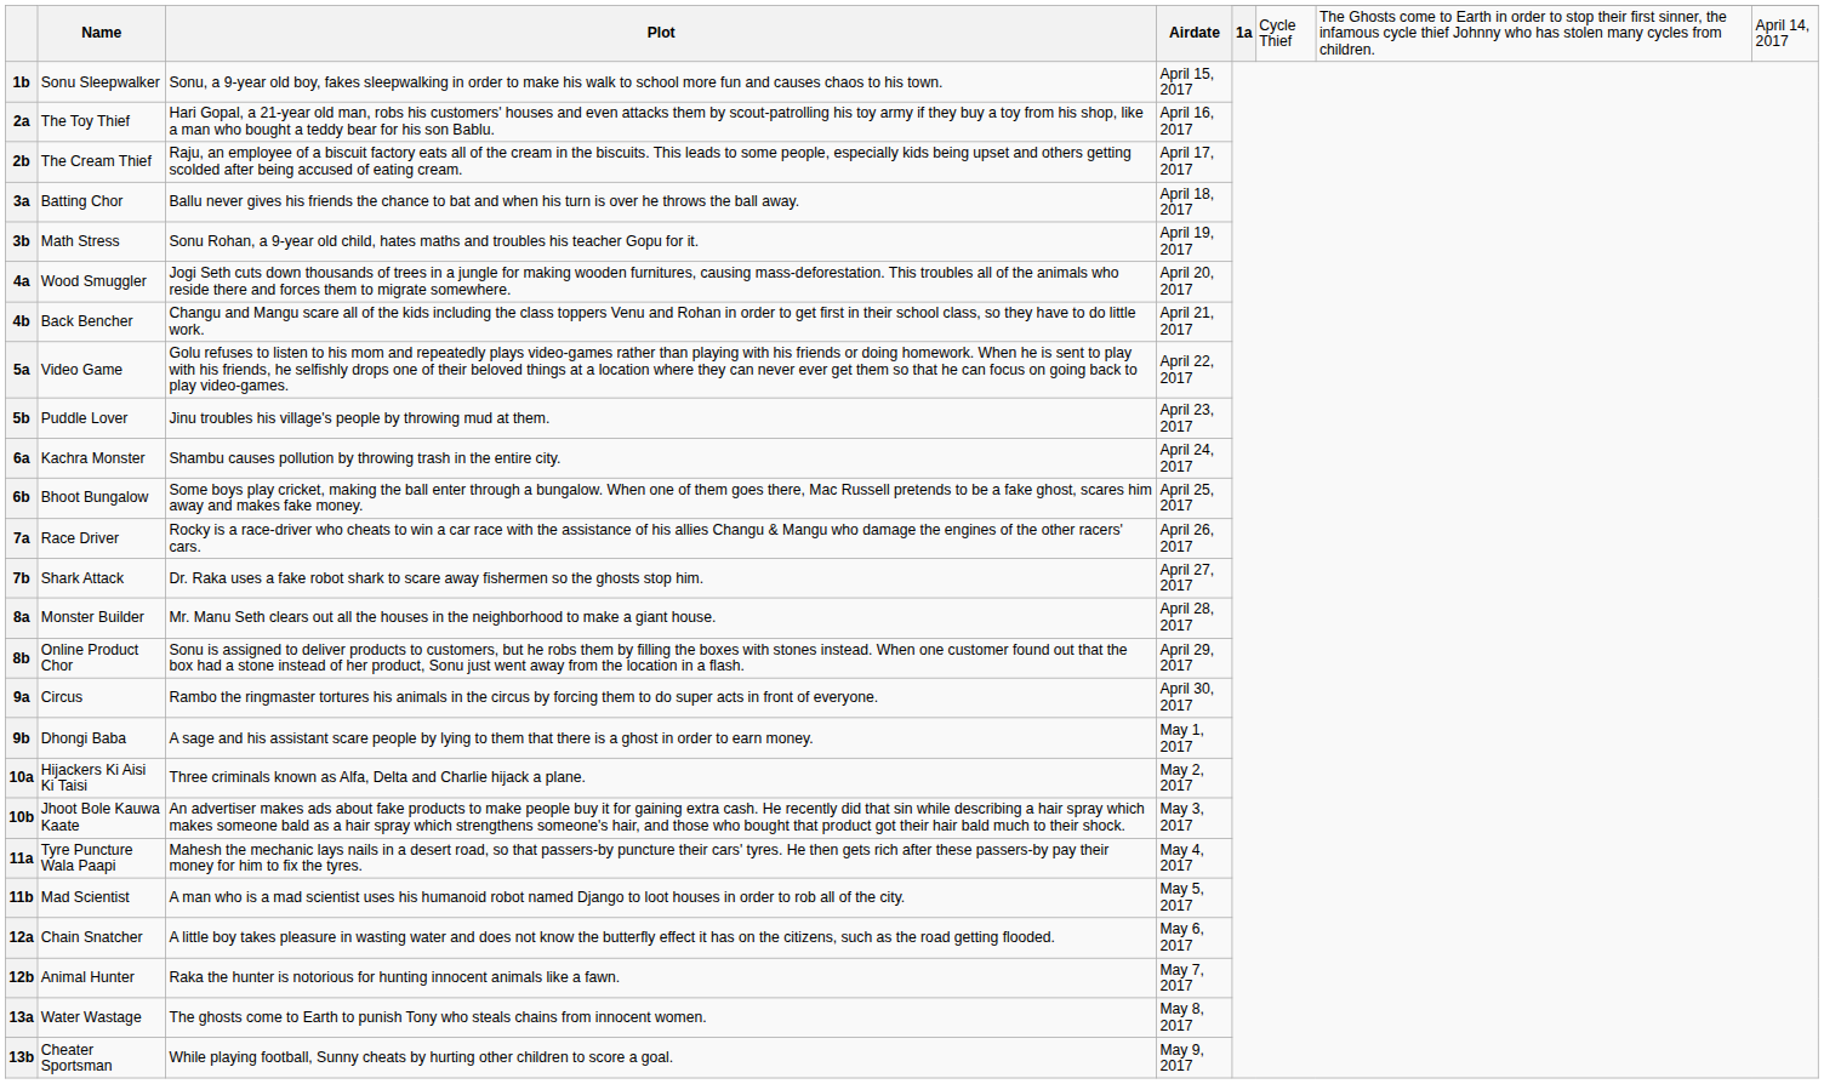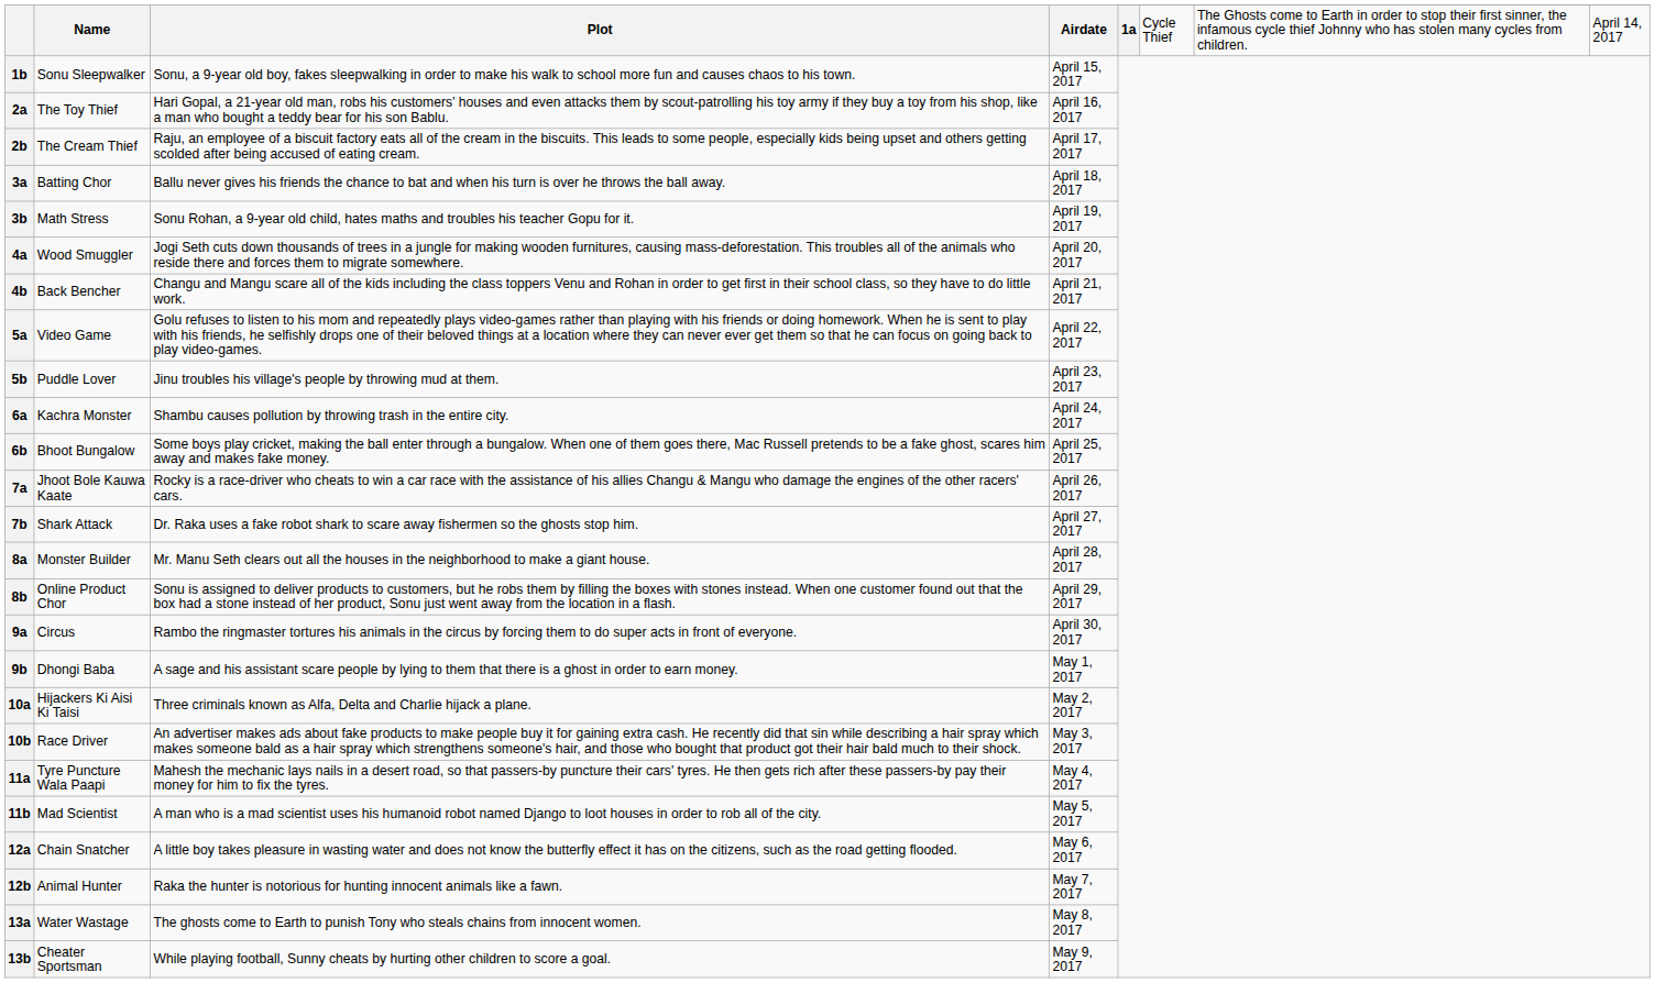7a | Name: Race Driver -> Jhoot Bole Kauwa Kaate
10b | Name: Jhoot Bole Kauwa Kaate -> Race Driver
